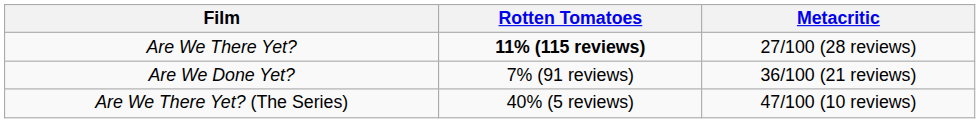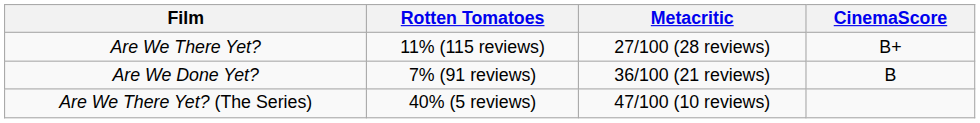+ column: CinemaScore | B+ | B
Are We There Yet? | Rotten Tomatoes: bold -> normal
